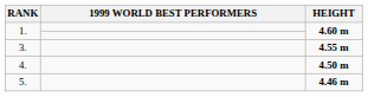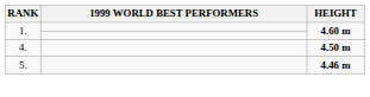- row: 3. | 4.55 m
